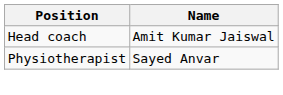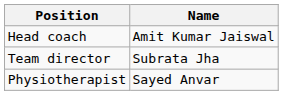+ row: Team director | Subrata Jha
